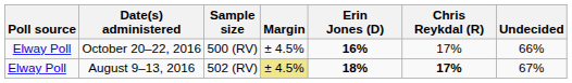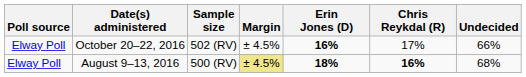October 20–22, 2016 | Sample size: 500 (RV) -> 502 (RV)
August 9–13, 2016 | Sample size: 502 (RV) -> 500 (RV)
August 9–13, 2016 | Chris Reykdal (R): 17% -> 16%
August 9–13, 2016 | Undecided: 67% -> 68%
